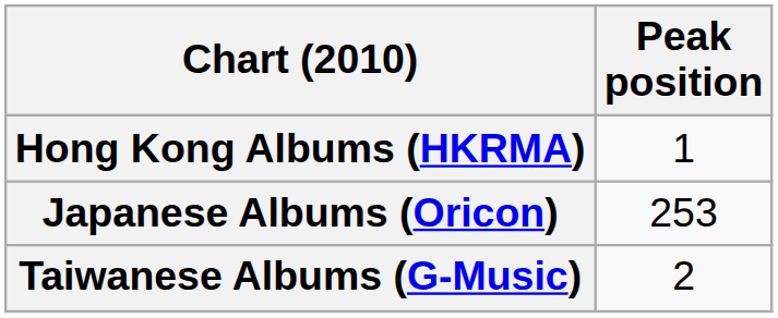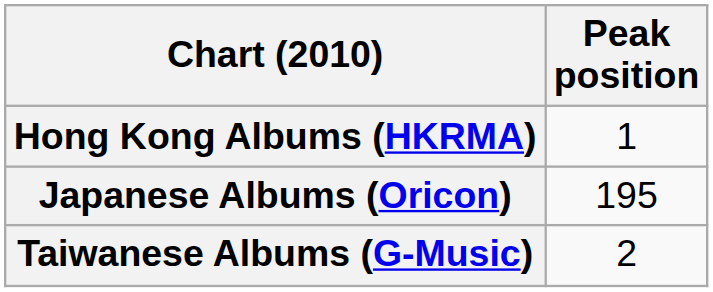Japanese Albums (Oricon) | Peak position: 253 -> 195
